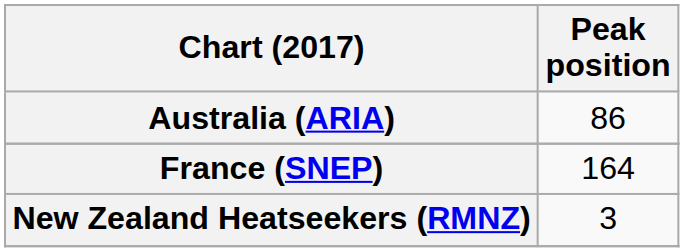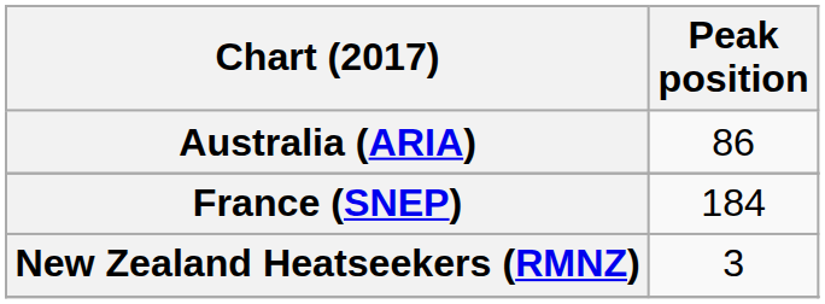France (SNEP) | Peak position: 164 -> 184
